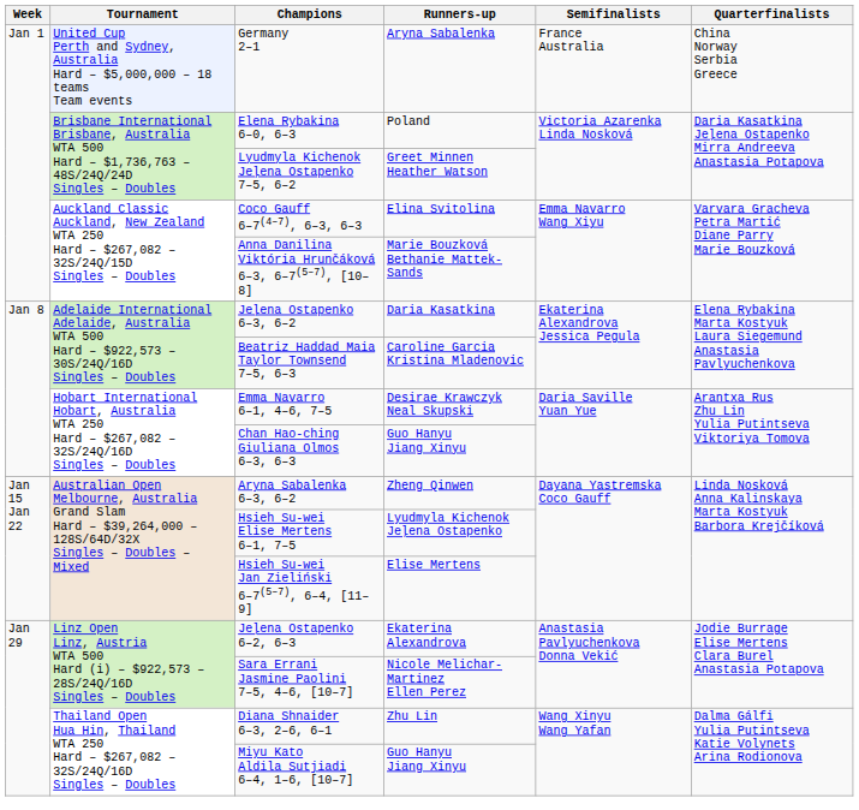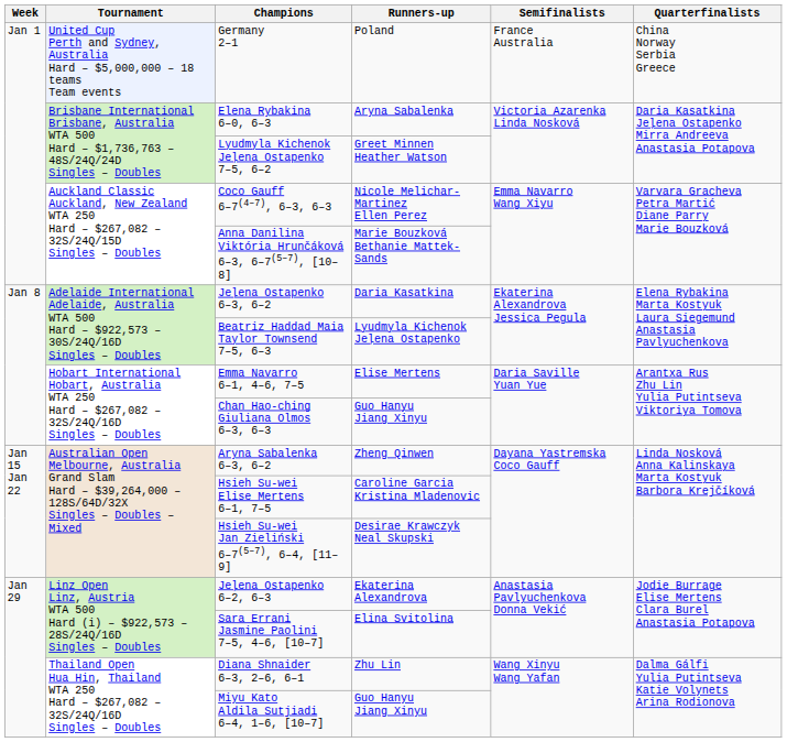Germany 2–1 | Runners-up: Aryna Sabalenka -> Poland
Elena Rybakina 6–0, 6–3 | Runners-up: Poland -> Aryna Sabalenka
Coco Gauff 6–7(4–7), 6–3, 6–3 | Runners-up: Elina Svitolina -> Nicole Melichar-Martinez Ellen Perez
Beatriz Haddad Maia Taylor Townsend 7–5, 6–3 | Runners-up: Caroline Garcia Kristina Mladenovic -> Lyudmyla Kichenok Jeļena Ostapenko
Emma Navarro 6–1, 4–6, 7–5 | Runners-up: Desirae Krawczyk Neal Skupski -> Elise Mertens
Hsieh Su-wei Elise Mertens 6–1, 7–5 | Runners-up: Lyudmyla Kichenok Jeļena Ostapenko -> Caroline Garcia Kristina Mladenovic
Hsieh Su-wei Jan Zieliński 6–7(5–7), 6–4, [11–9] | Runners-up: Elise Mertens -> Desirae Krawczyk Neal Skupski
Sara Errani Jasmine Paolini 7–5, 4–6, [10–7] | Runners-up: Nicole Melichar-Martinez Ellen Perez -> Elina Svitolina
